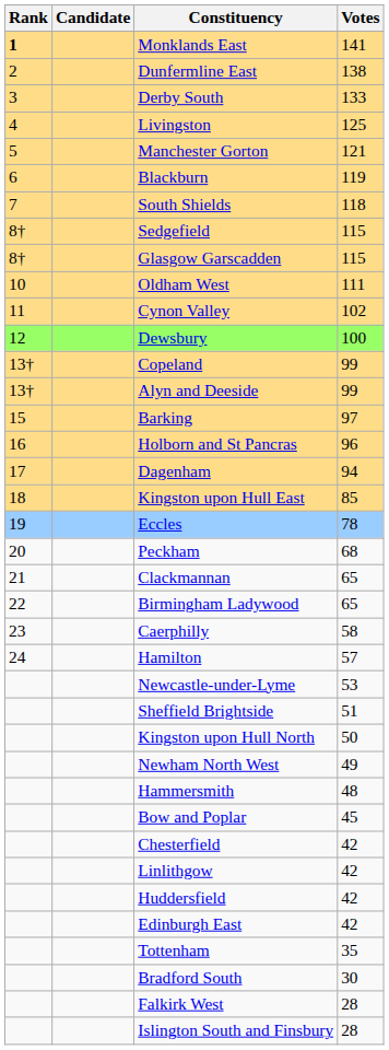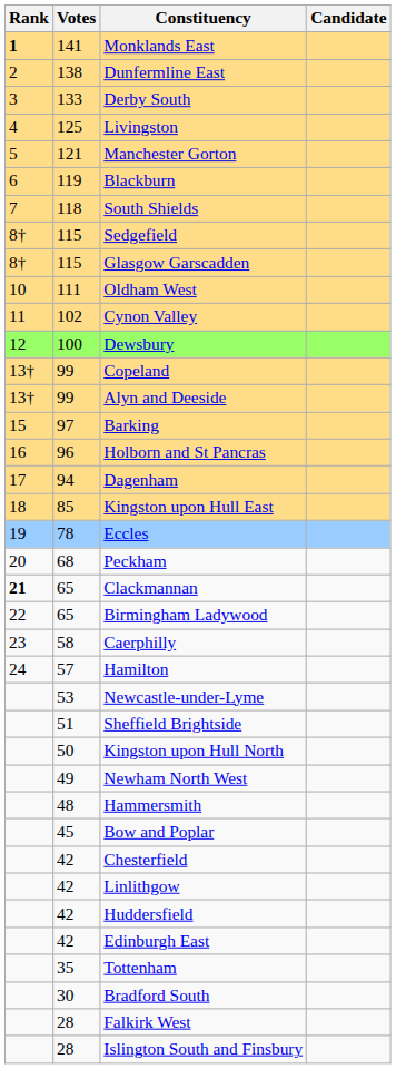columns swapped: Candidate <-> Votes
Clackmannan | Rank: normal -> bold
